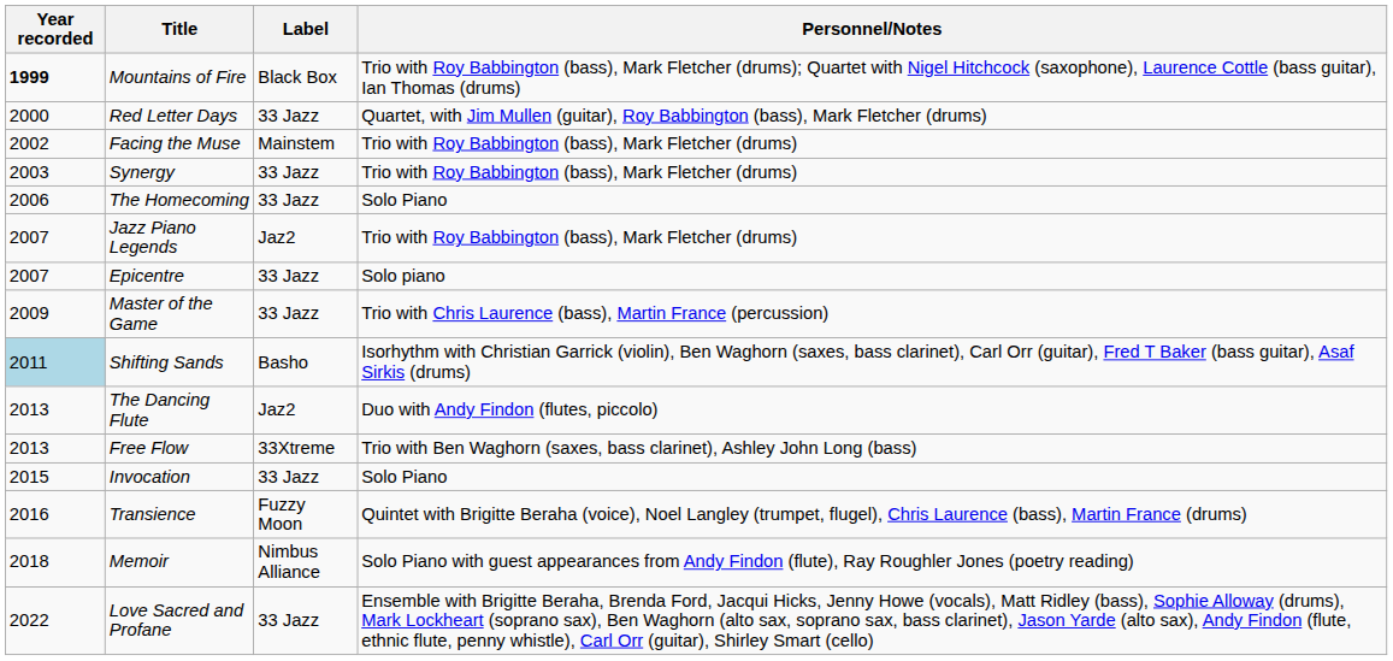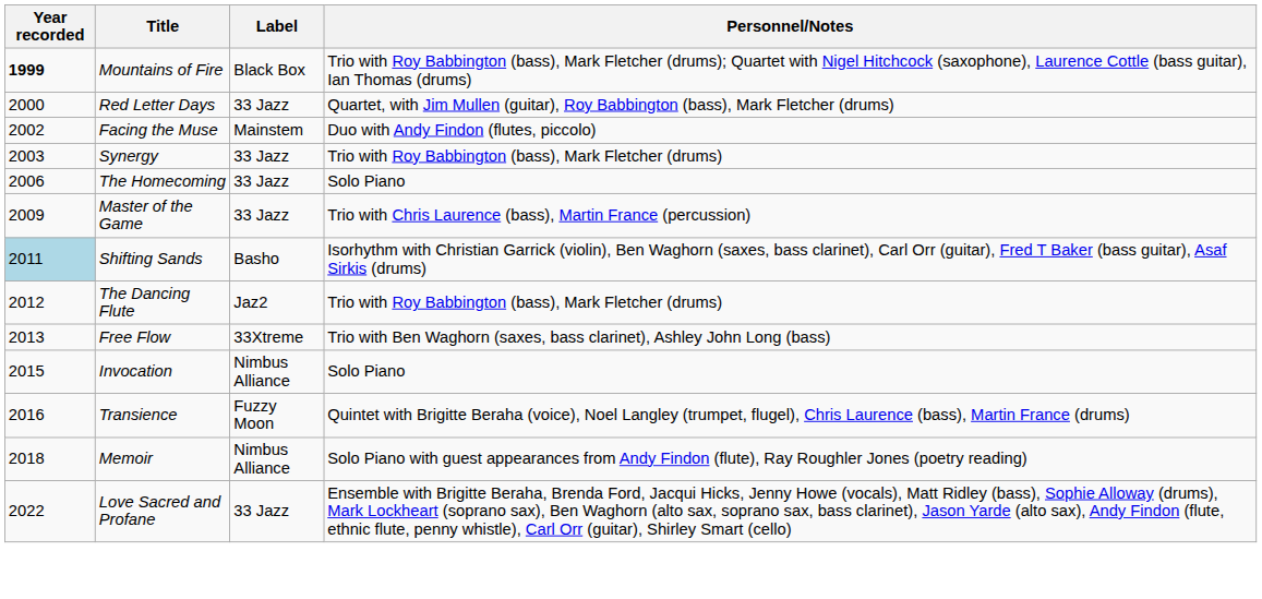Facing the Muse | Personnel/Notes: Trio with Roy Babbington (bass), Mark Fletcher (drums) -> Duo with Andy Findon (flutes, piccolo)
- row: 2007 | Jazz Piano Legends | Jaz2 | Trio with Roy Babbington (bass), Mark Fletcher (drums)
- row: 2007 | Epicentre | 33 Jazz | Solo piano
The Dancing Flute | Year recorded: 2013 -> 2012
The Dancing Flute | Personnel/Notes: Duo with Andy Findon (flutes, piccolo) -> Trio with Roy Babbington (bass), Mark Fletcher (drums)
Invocation | Label: 33 Jazz -> Nimbus Alliance
